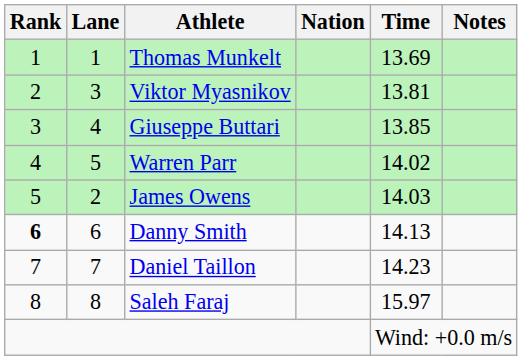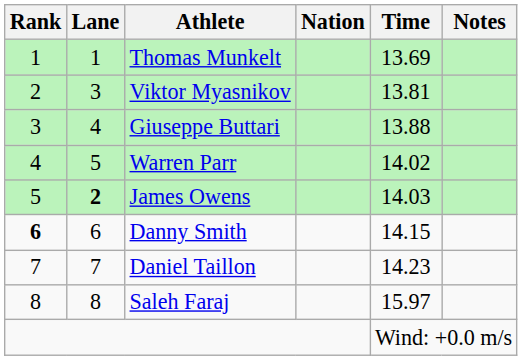Giuseppe Buttari | Time: 13.85 -> 13.88
James Owens | Lane: normal -> bold
Danny Smith | Time: 14.13 -> 14.15
